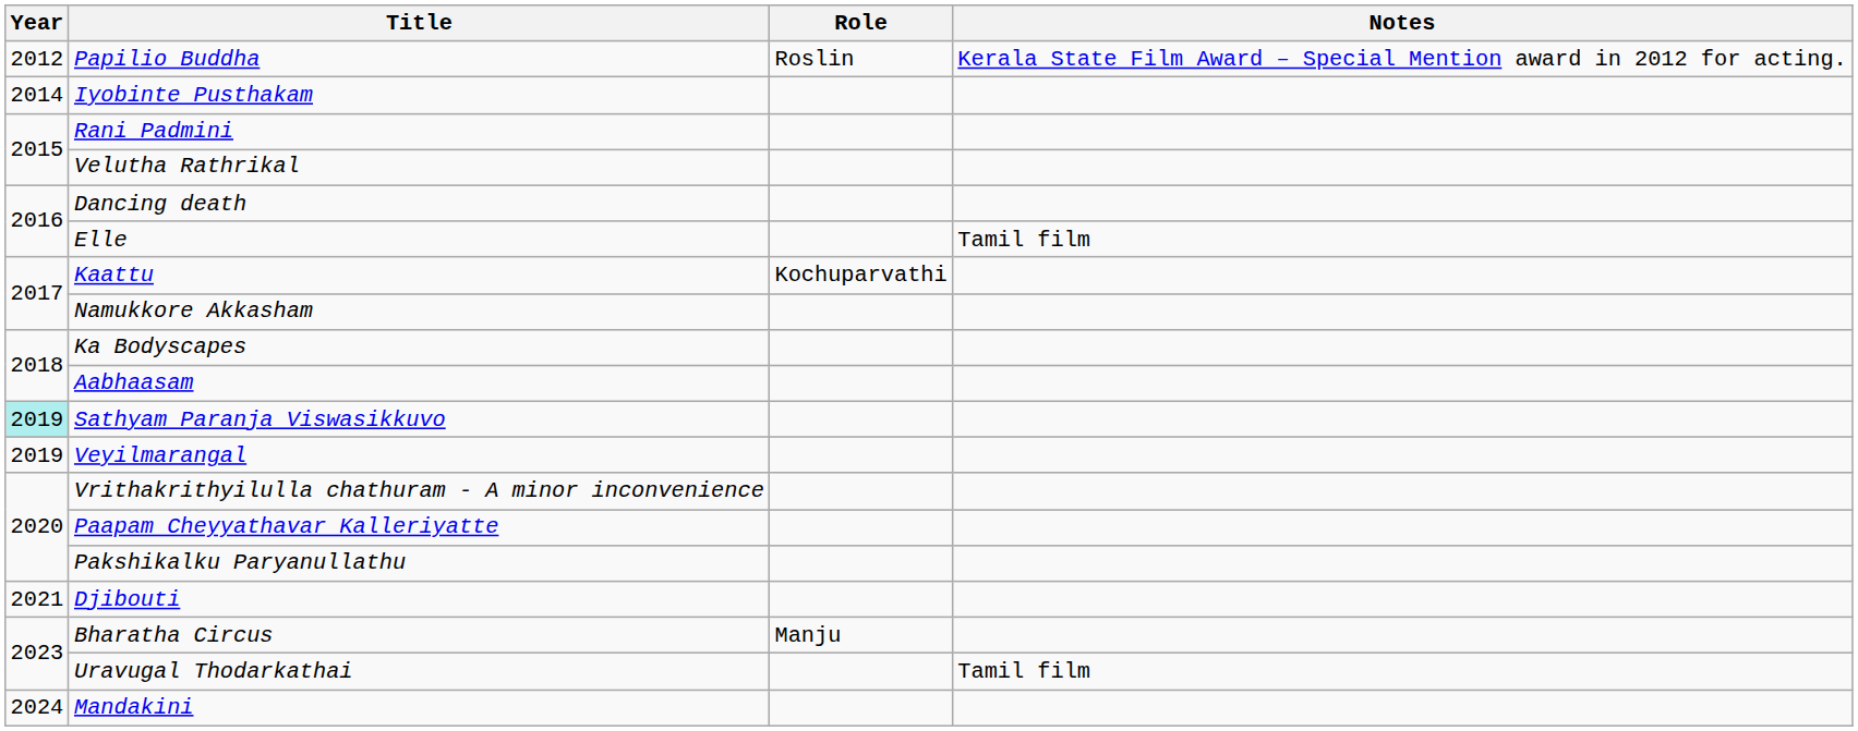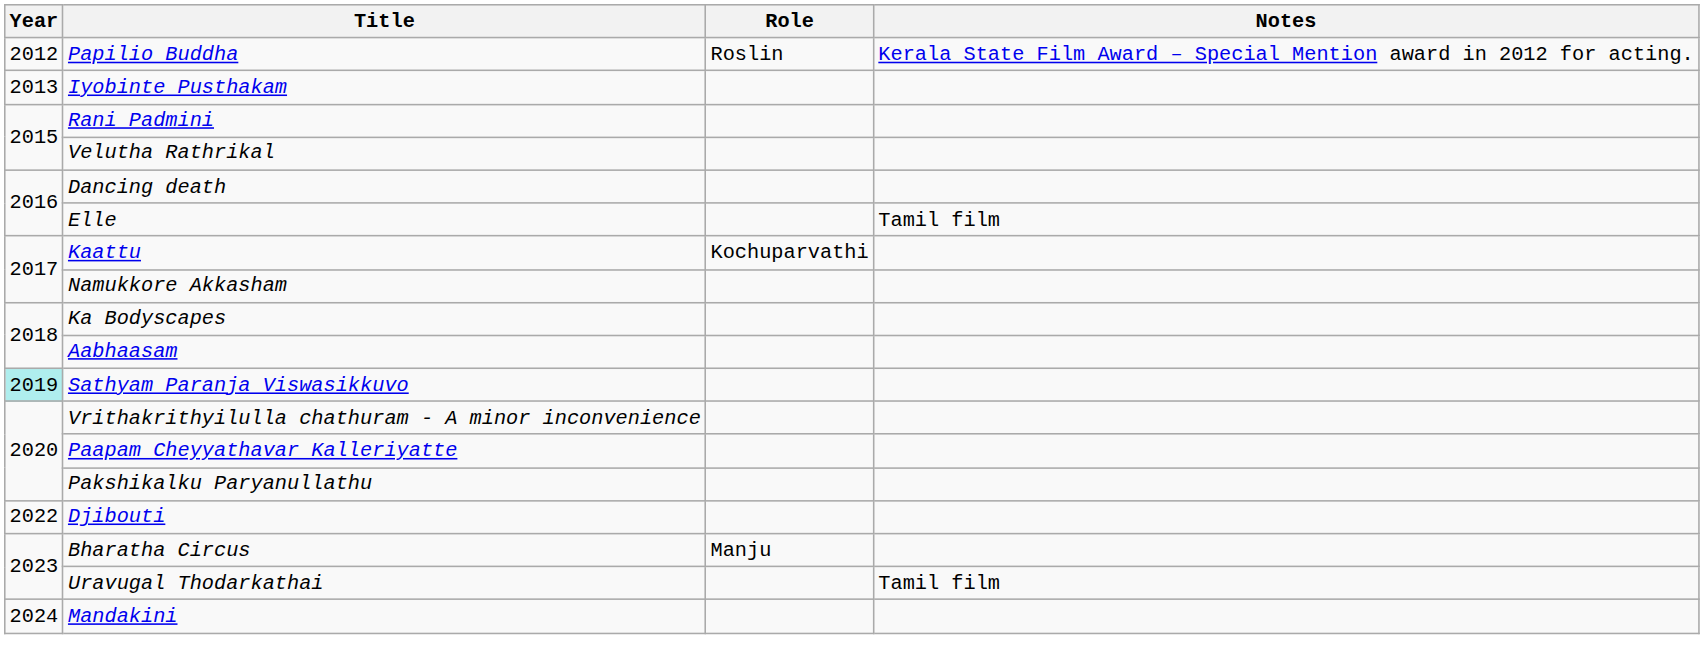Iyobinte Pusthakam | Year: 2014 -> 2013
- row: 2019 | Veyilmarangal
Djibouti | Year: 2021 -> 2022
